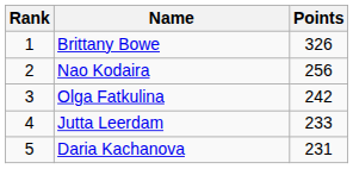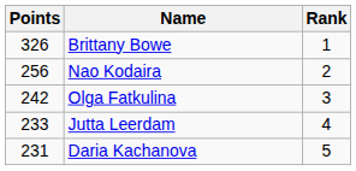columns swapped: Rank <-> Points
